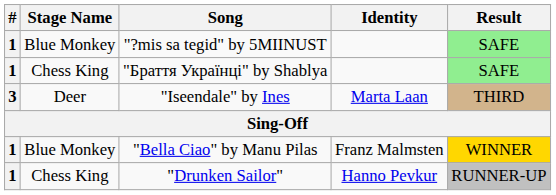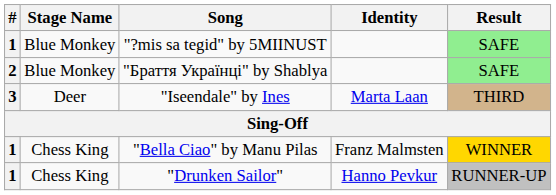"Браття Українці" by Shablya | #: 1 -> 2
"Браття Українці" by Shablya | Stage Name: Chess King -> Blue Monkey
"Bella Ciao" by Manu Pilas | Stage Name: Blue Monkey -> Chess King
